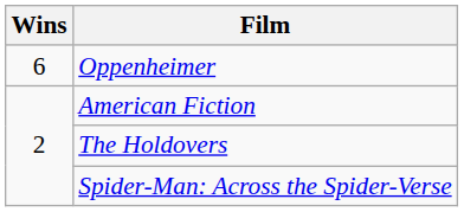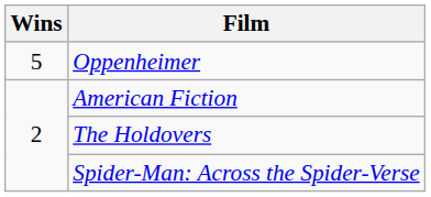Oppenheimer | Wins: 6 -> 5
